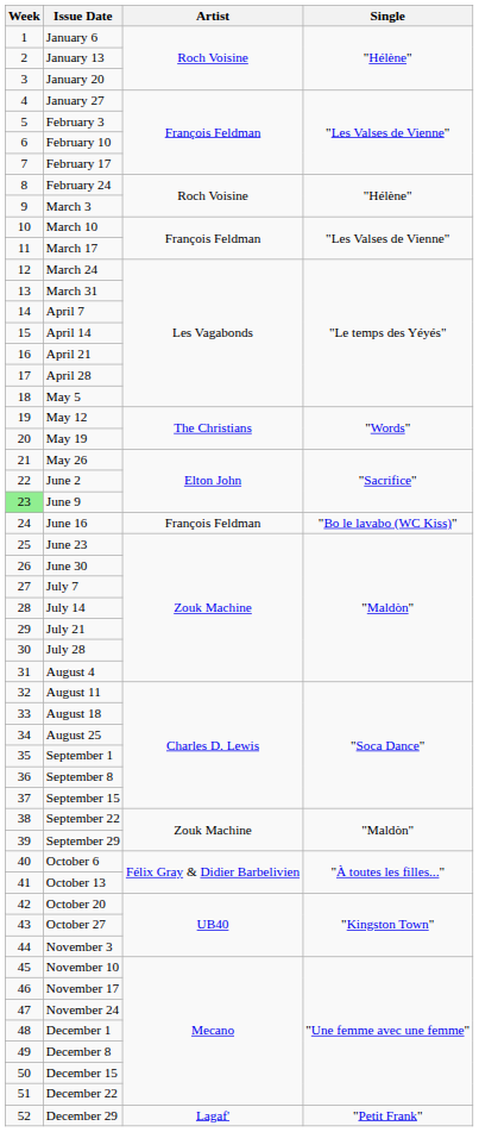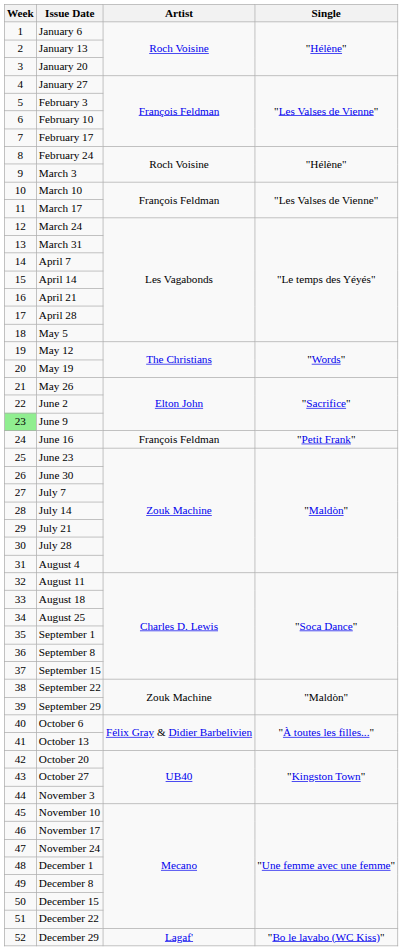June 16 | Single: "Bo le lavabo (WC Kiss)" -> "Petit Frank"
December 29 | Single: "Petit Frank" -> "Bo le lavabo (WC Kiss)"
